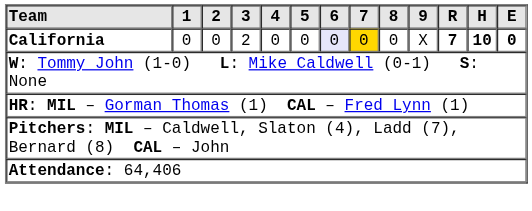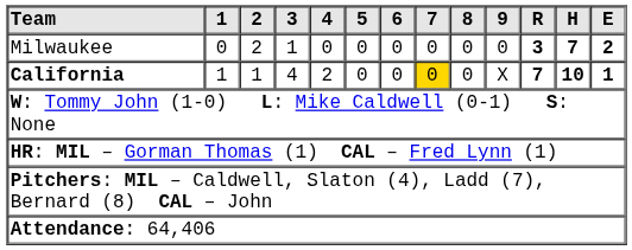+ row: Milwaukee | 0 | 2 | 1 | 0 | 0 | 0 | 0 | 0 | 0 | 3 | 7 | 2
California | 1: 0 -> 1
California | 2: 0 -> 1
California | 3: 2 -> 4
California | 4: 0 -> 2
California | 6: lavender background -> no background
California | E: 0 -> 1
